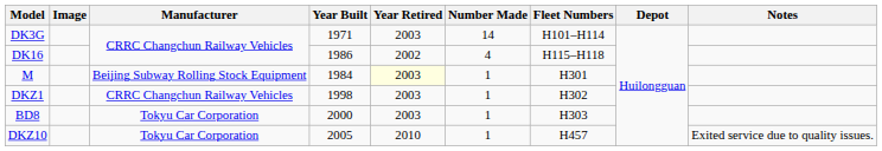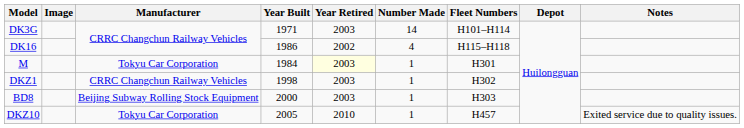M | Manufacturer: Beijing Subway Rolling Stock Equipment -> Tokyu Car Corporation
BD8 | Manufacturer: Tokyu Car Corporation -> Beijing Subway Rolling Stock Equipment
